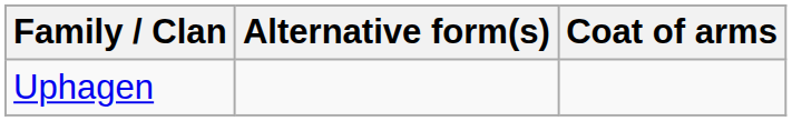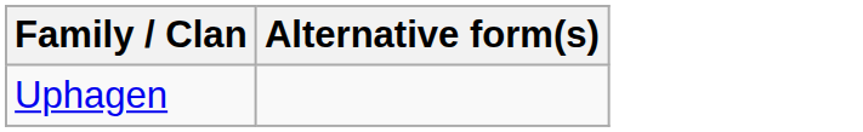- column: Coat of arms
